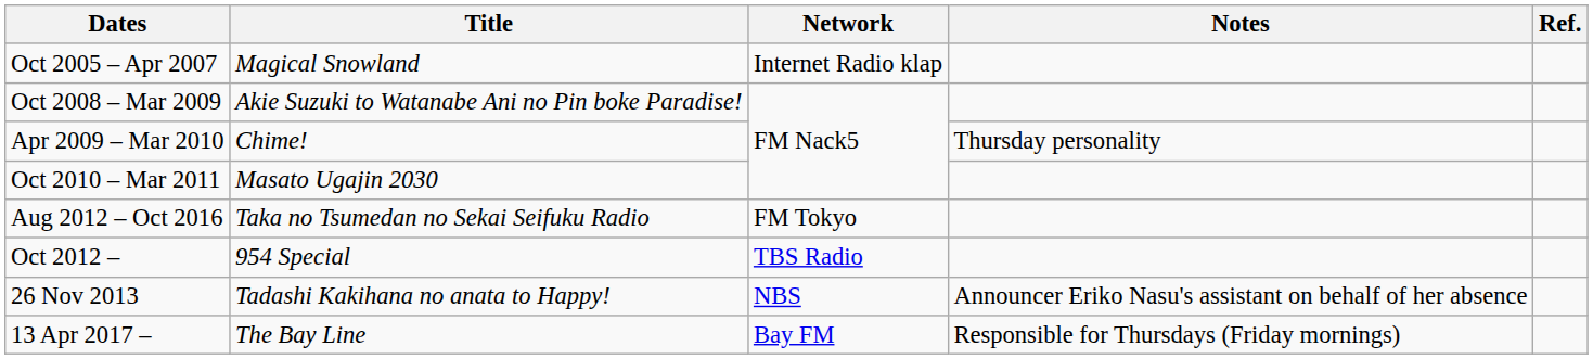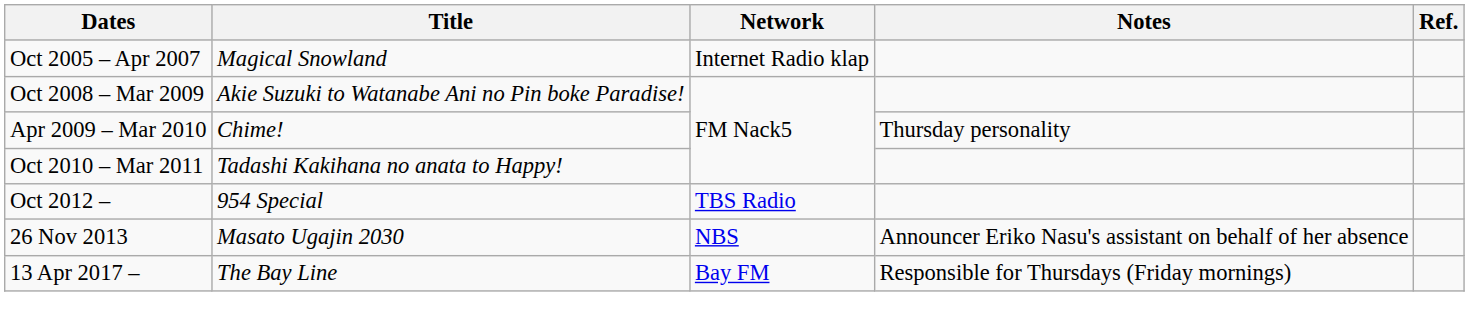Oct 2010 – Mar 2011 | Title: Masato Ugajin 2030 -> Tadashi Kakihana no anata to Happy!
- row: Aug 2012 – Oct 2016 | Taka no Tsumedan no Sekai Seifuku Radio | FM Tokyo
26 Nov 2013 | Title: Tadashi Kakihana no anata to Happy! -> Masato Ugajin 2030
